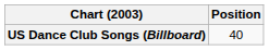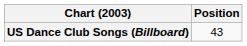US Dance Club Songs (Billboard) | Position: 40 -> 43
